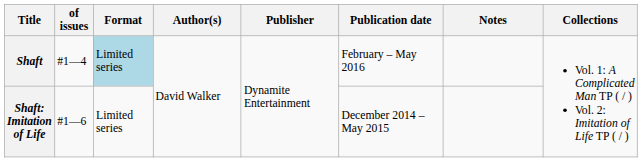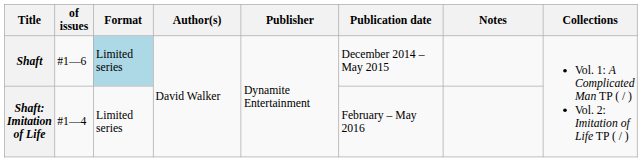Shaft | of issues: #1—4 -> #1—6
Shaft | Publication date: February – May 2016 -> December 2014 – May 2015
Shaft: Imitation of Life | of issues: #1—6 -> #1—4
Shaft: Imitation of Life | Publication date: December 2014 – May 2015 -> February – May 2016
